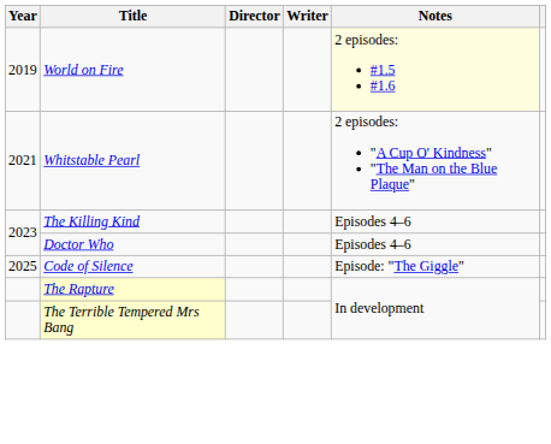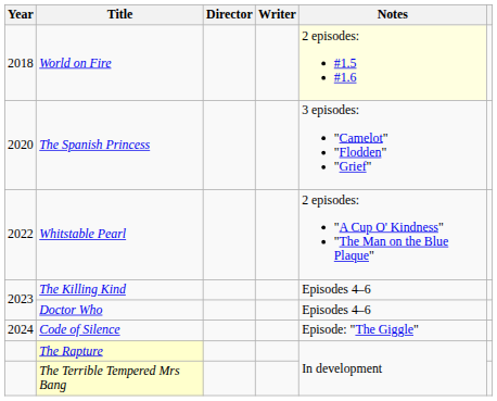World on Fire | Year: 2019 -> 2018
+ row: 2020 | The Spanish Princess | 3 episodes: "Camelot" "Flodden" "Grief"
Whitstable Pearl | Year: 2021 -> 2022
Code of Silence | Year: 2025 -> 2024
